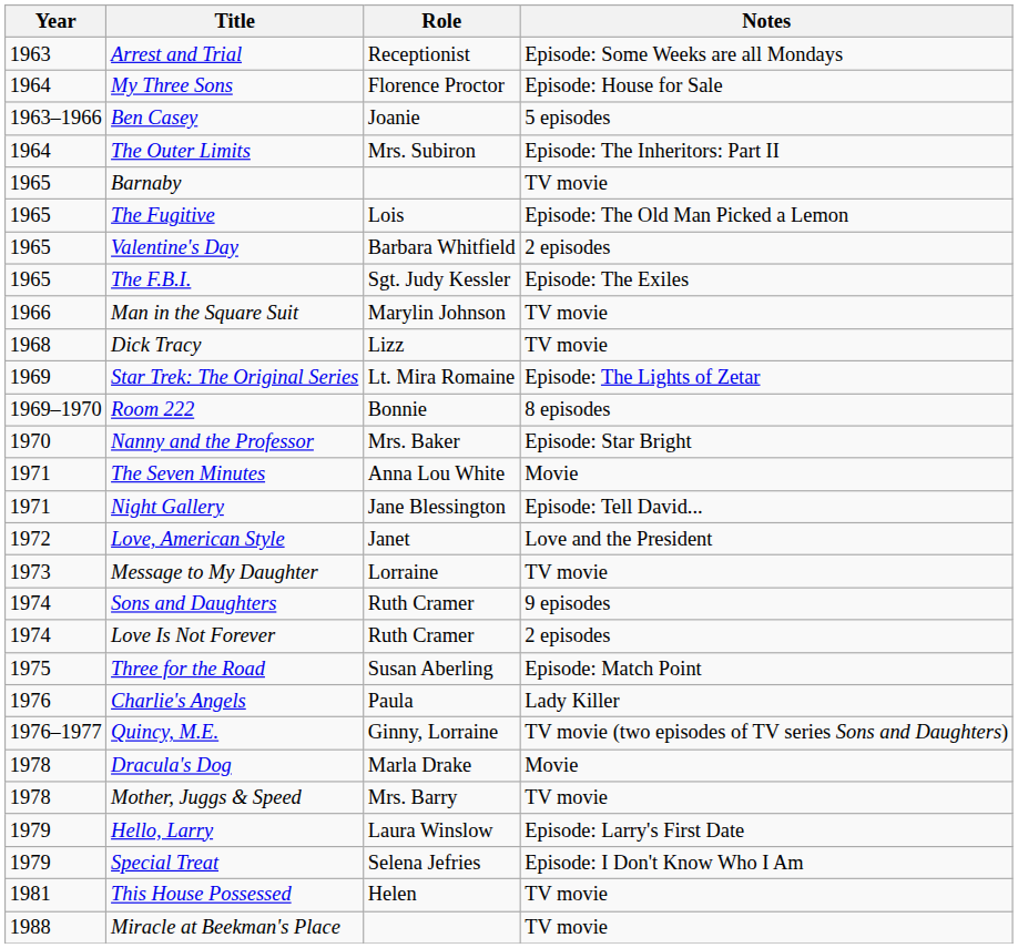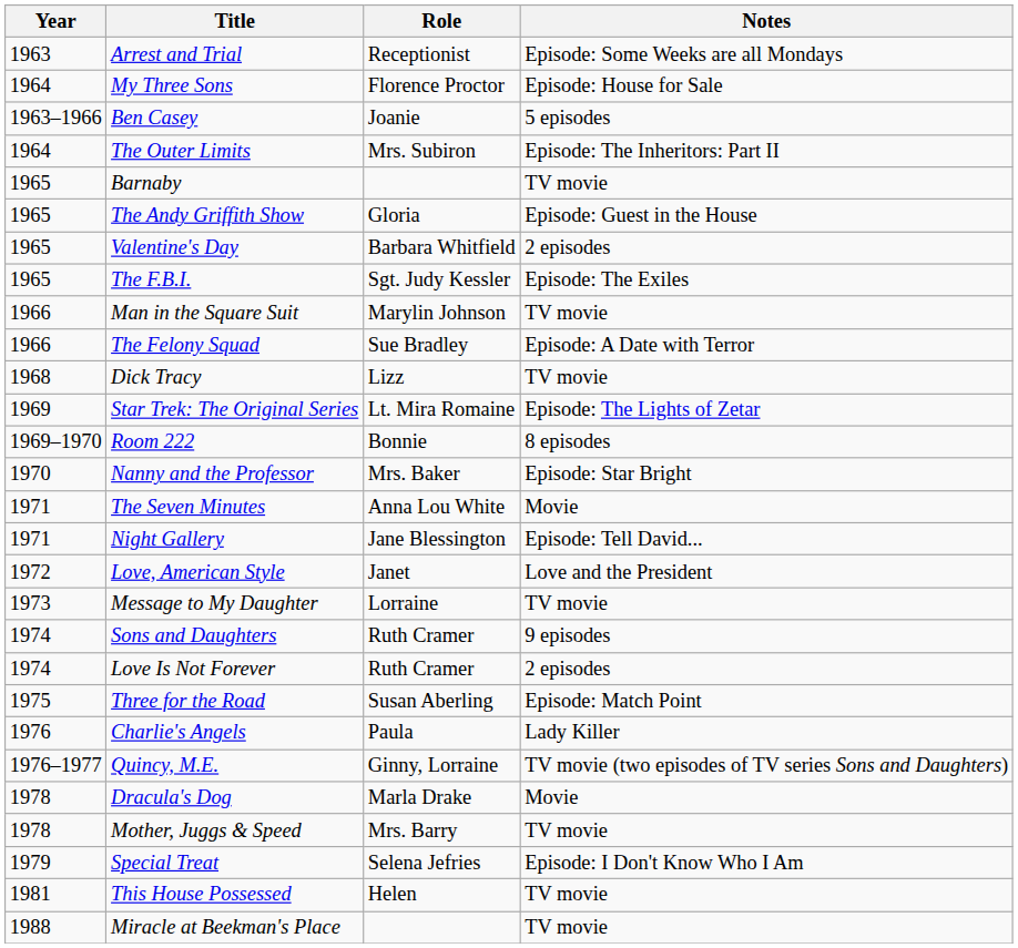+ row: 1965 | The Andy Griffith Show | Gloria | Episode: Guest in the House
- row: 1965 | The Fugitive | Lois | Episode: The Old Man Picked a Lemon
+ row: 1966 | The Felony Squad | Sue Bradley | Episode: A Date with Terror
- row: 1979 | Hello, Larry | Laura Winslow | Episode: Larry's First Date
